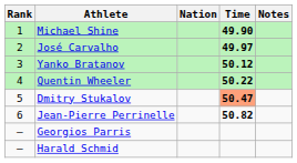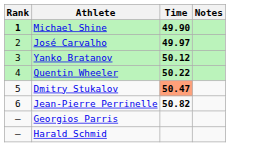- column: Nation
Michael Shine | Rank: normal -> bold
